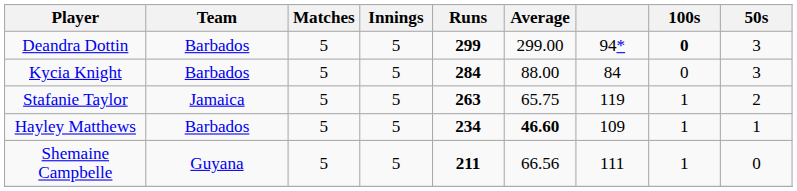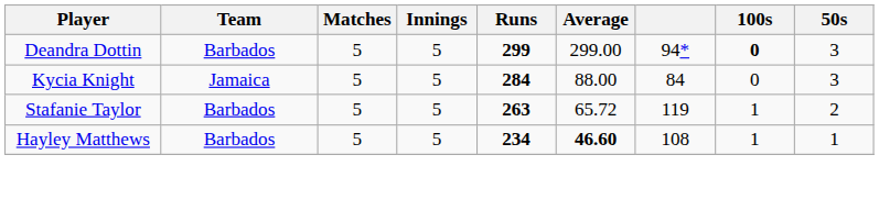Kycia Knight | Team: Barbados -> Jamaica
Stafanie Taylor | Team: Jamaica -> Barbados
Stafanie Taylor | Average: 65.75 -> 65.72
Hayley Matthews | column 7: 109 -> 108
- row: Shemaine Campbelle | Guyana | 5 | 5 | 211 | 66.56 | 111 | 1 | 0
